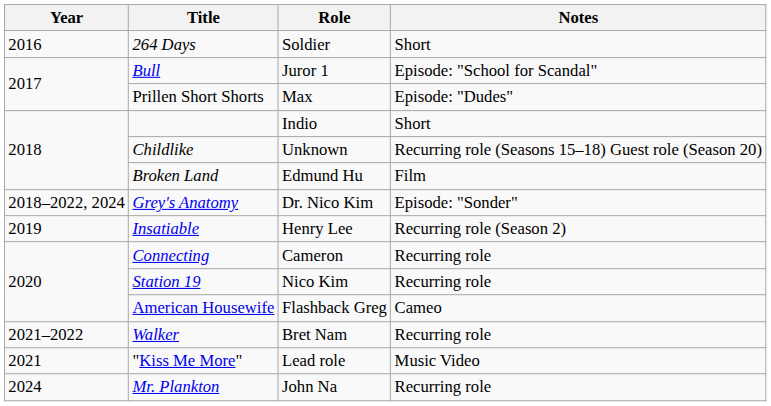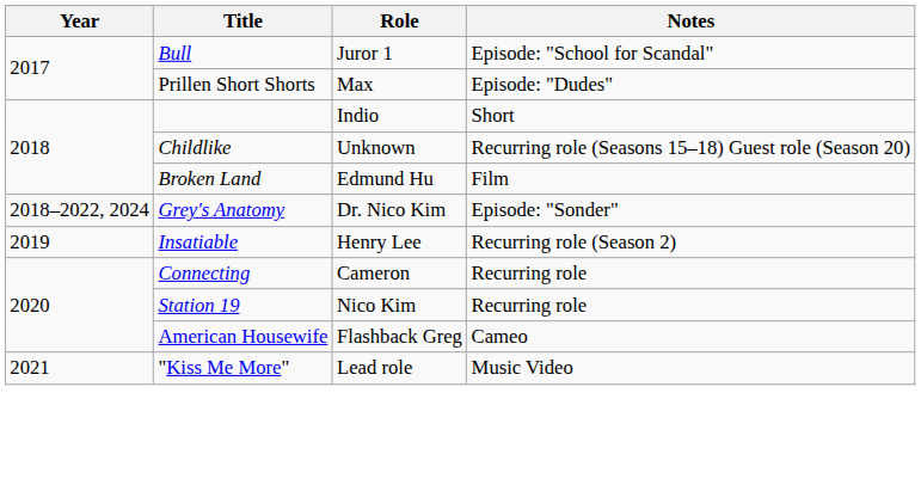- row: 2016 | 264 Days | Soldier | Short
- row: 2021–2022 | Walker | Bret Nam | Recurring role
- row: 2024 | Mr. Plankton | John Na | Recurring role
